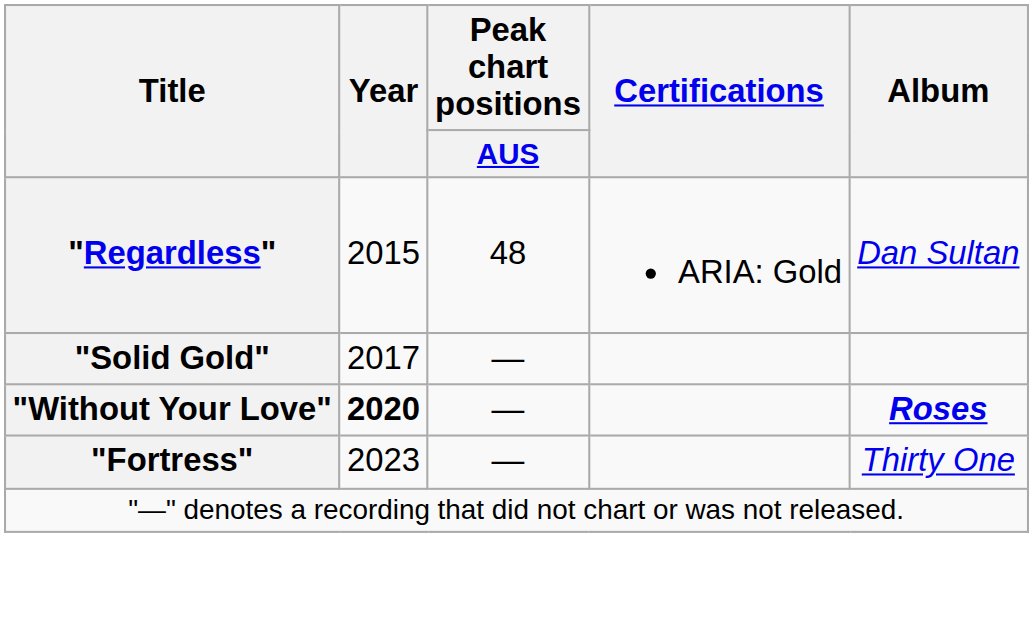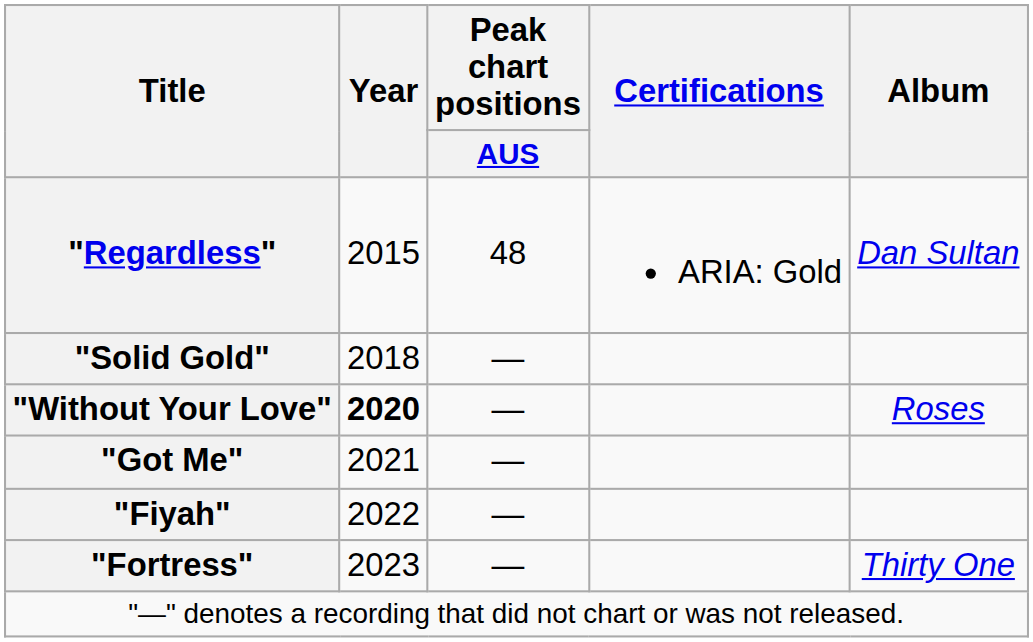"Solid Gold" | Year: 2017 -> 2018
"Without Your Love" | Album: bold -> normal
+ row: "Got Me" | 2021 | —
+ row: "Fiyah" | 2022 | —
